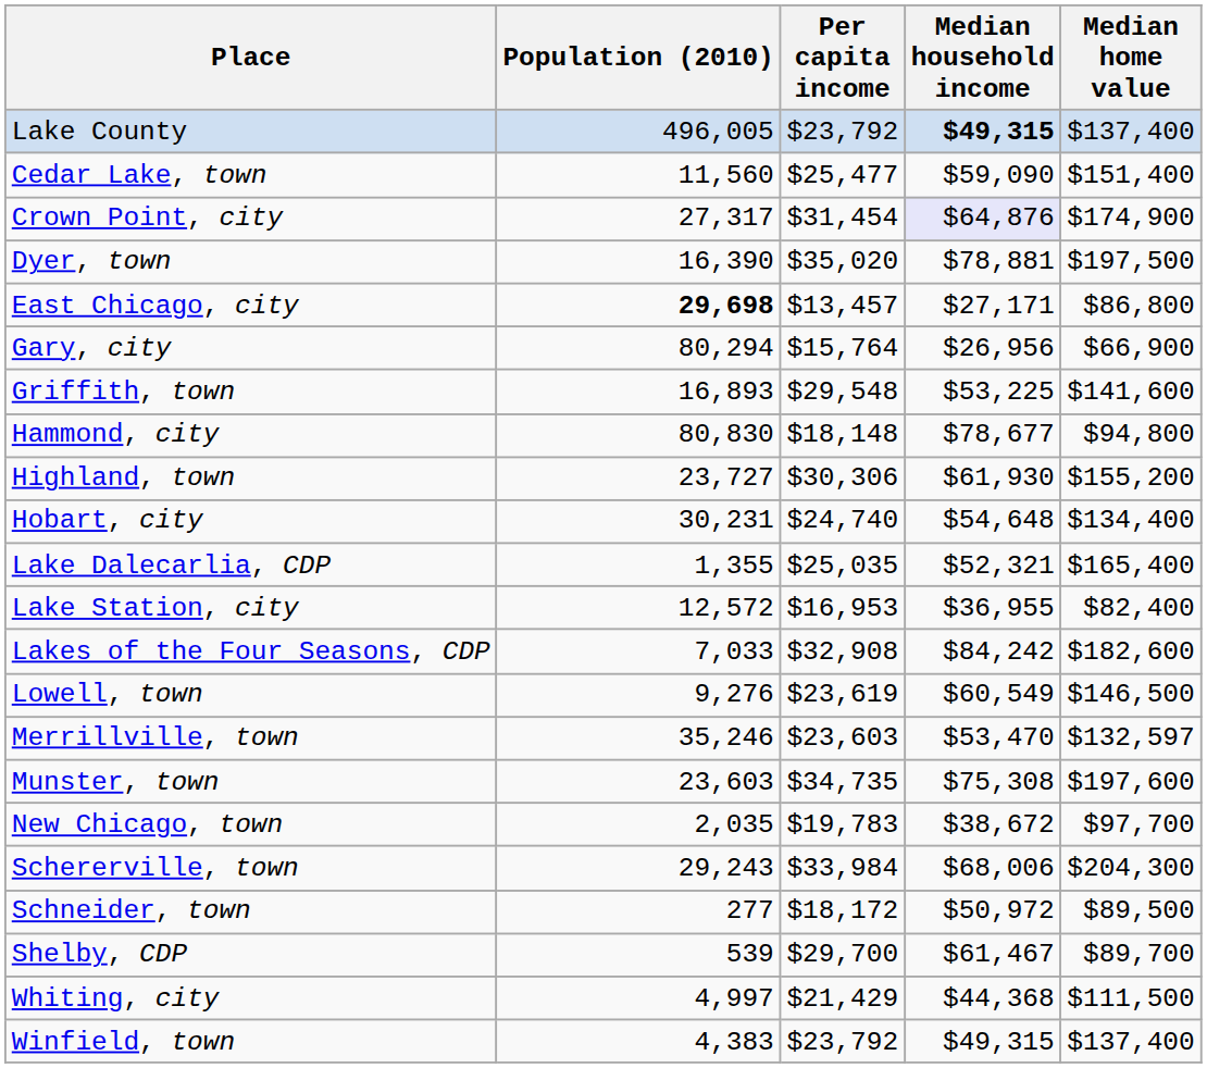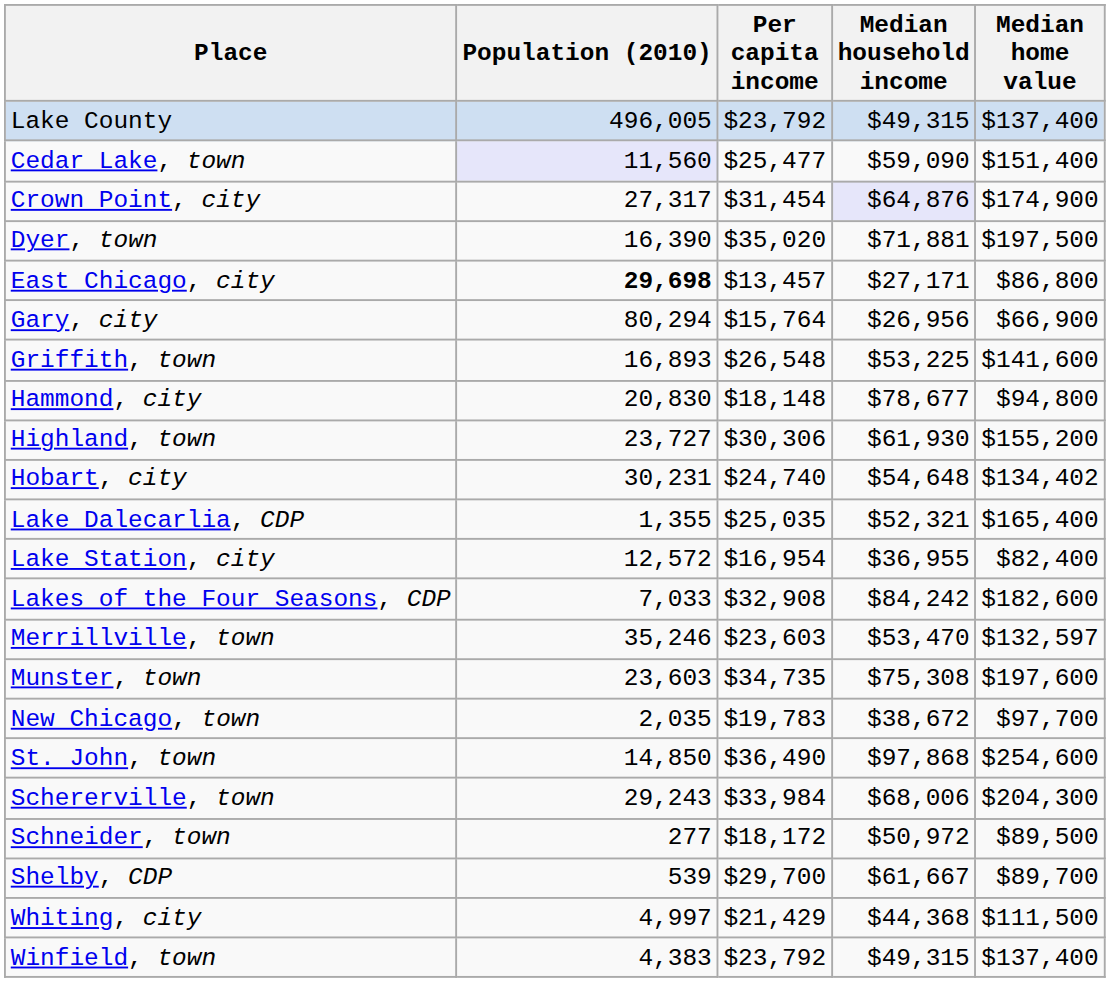Lake County | Median household income: bold -> normal
Cedar Lake, town | Population (2010): no background -> lavender background
Dyer, town | Median household income: $78,881 -> $71,881
Griffith, town | Per capita income: $29,548 -> $26,548
Hammond, city | Population (2010): 80,830 -> 20,830
Hobart, city | Median home value: $134,400 -> $134,402
Lake Station, city | Per capita income: $16,953 -> $16,954
- row: Lowell, town | 9,276 | $23,619 | $60,549 | $146,500
+ row: St. John, town | 14,850 | $36,490 | $97,868 | $254,600
Shelby, CDP | Median household income: $61,467 -> $61,667
